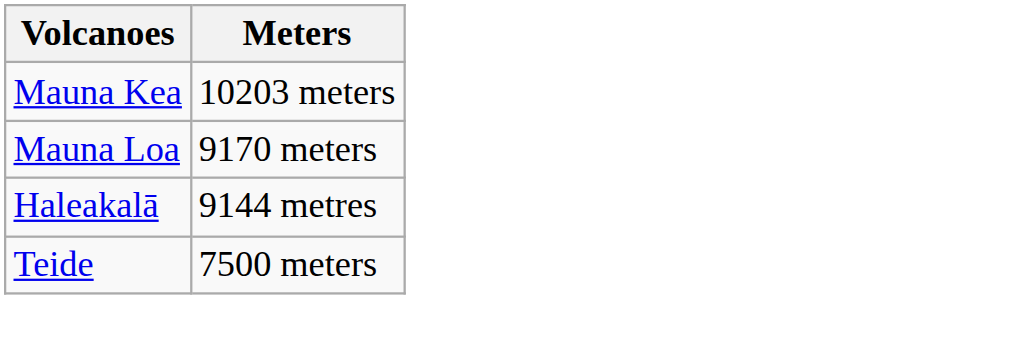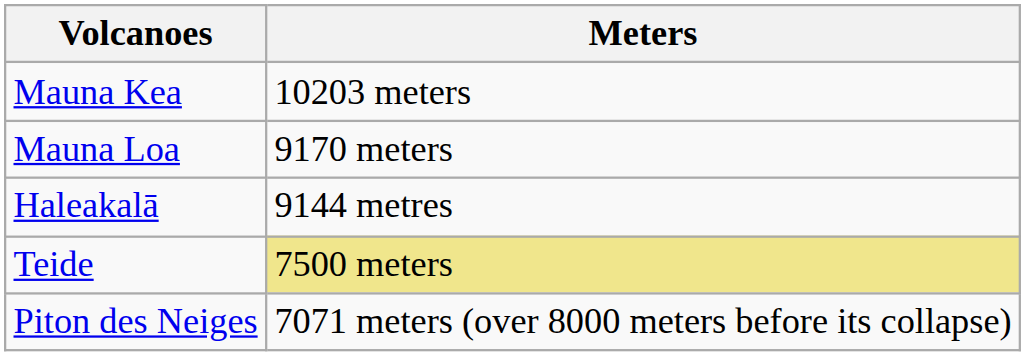Teide | Meters: no background -> khaki background
+ row: Piton des Neiges | 7071 meters (over 8000 meters before its collapse)
